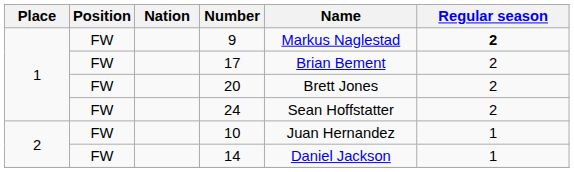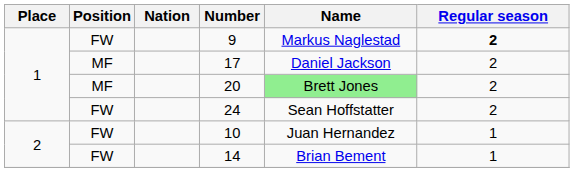17 | Position: FW -> MF
17 | Name: Brian Bement -> Daniel Jackson
20 | Position: FW -> MF
20 | Name: no background -> lightgreen background
14 | Name: Daniel Jackson -> Brian Bement
